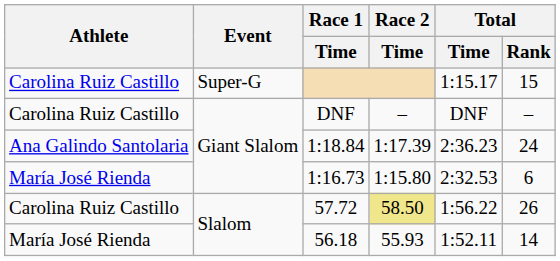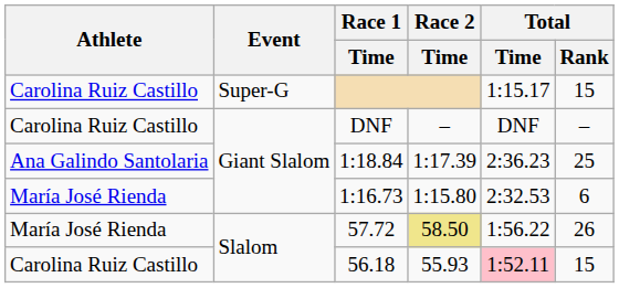1:18.84 | Total / Rank: 24 -> 25
57.72 | Athlete: Carolina Ruiz Castillo -> María José Rienda
56.18 | Athlete: María José Rienda -> Carolina Ruiz Castillo
56.18 | Total / Time: no background -> pink background
56.18 | Total / Rank: 14 -> 15
